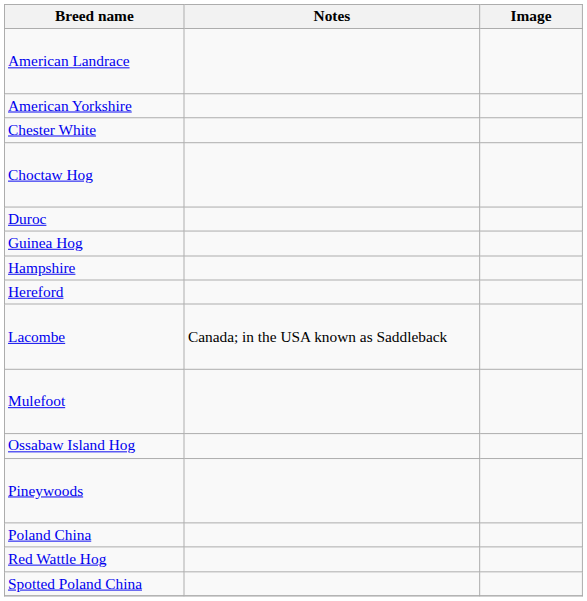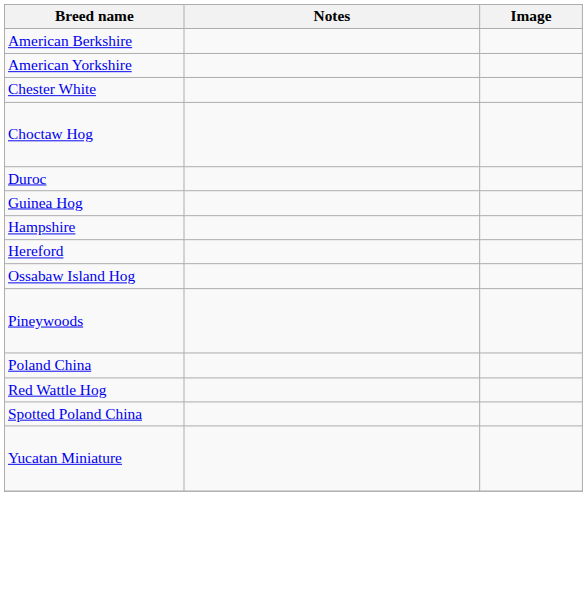+ row: American Berkshire
- row: American Landrace
- row: Lacombe | Canada; in the USA known as Saddleback
- row: Mulefoot
+ row: Yucatan Miniature
